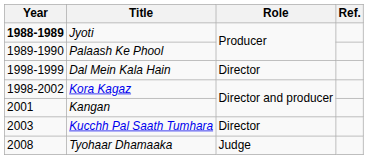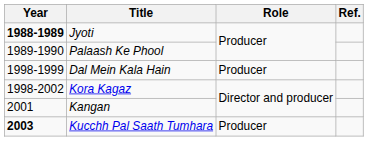Dal Mein Kala Hain | Role: Director -> Producer
Kucchh Pal Saath Tumhara | Year: normal -> bold
Kucchh Pal Saath Tumhara | Role: Director -> Producer
- row: 2008 | Tyohaar Dhamaaka | Judge
